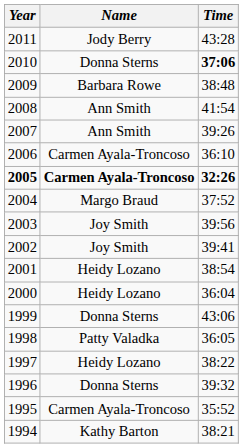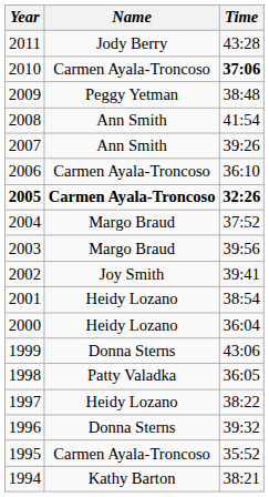2010 | Name: Donna Sterns -> Carmen Ayala-Troncoso
2009 | Name: Barbara Rowe -> Peggy Yetman
2003 | Name: Joy Smith -> Margo Braud
